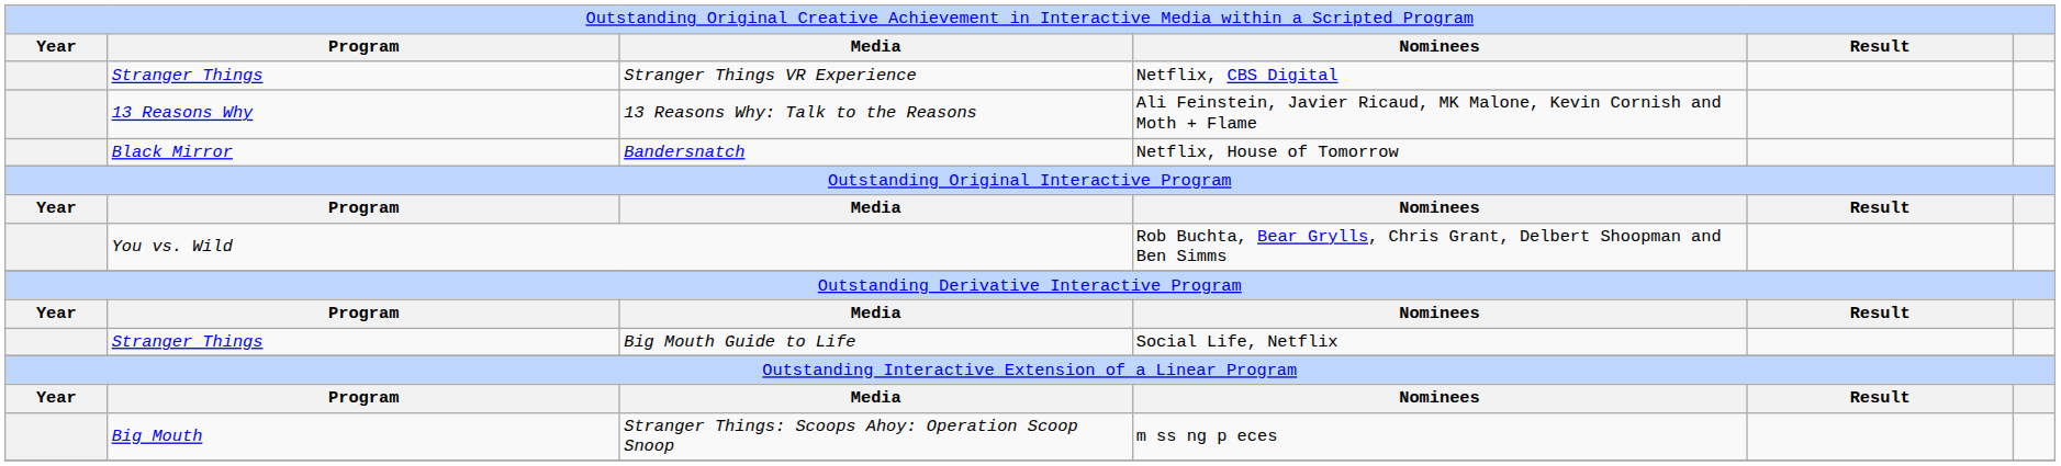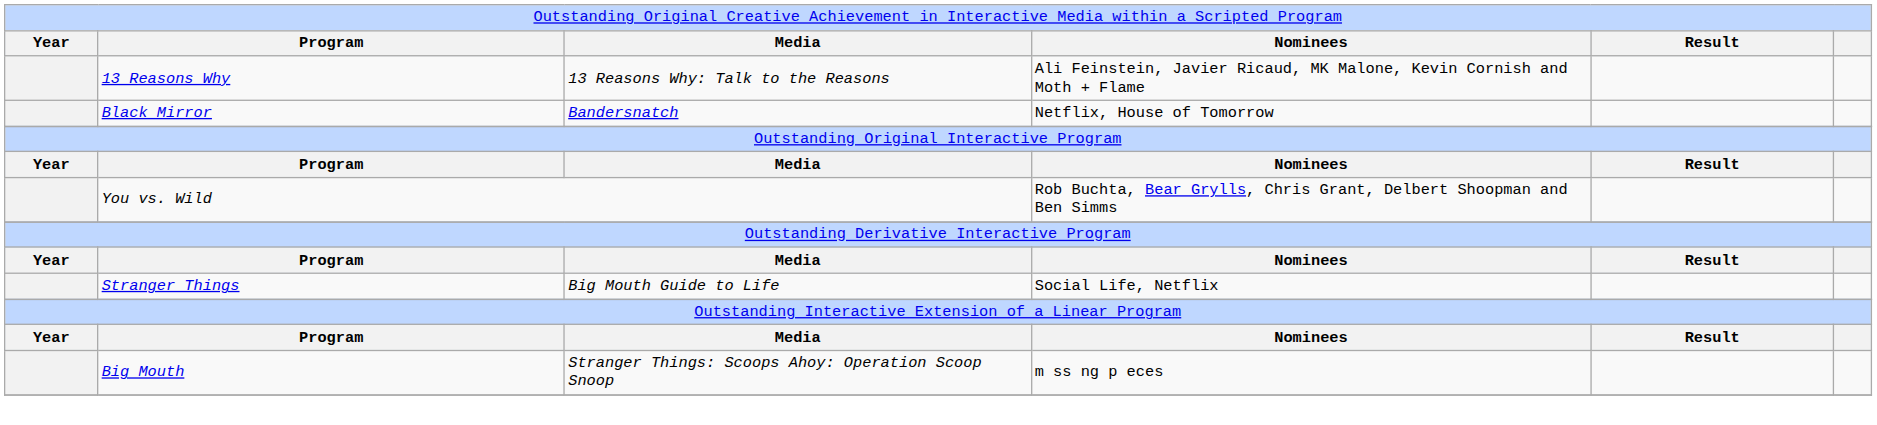- row: Stranger Things | Stranger Things VR Experience | Netflix, CBS Digital
